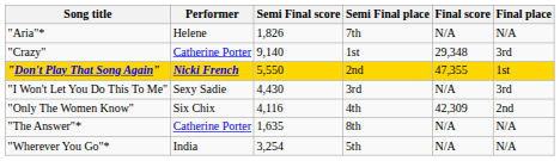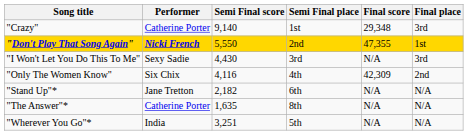- row: "Aria"* | Helene | 1,826 | 7th | N/A | N/A
+ row: "Stand Up"* | Jane Tretton | 2,182 | 6th | N/A | N/A
"Wherever You Go"* | Semi Final score: 3,254 -> 3,251
